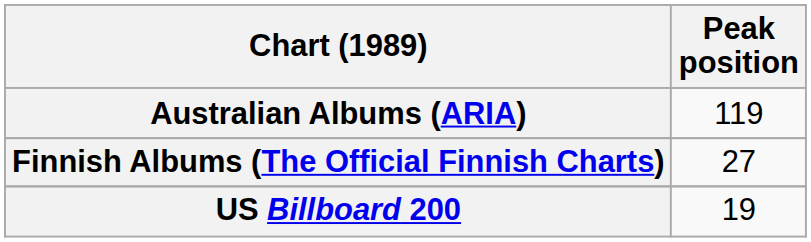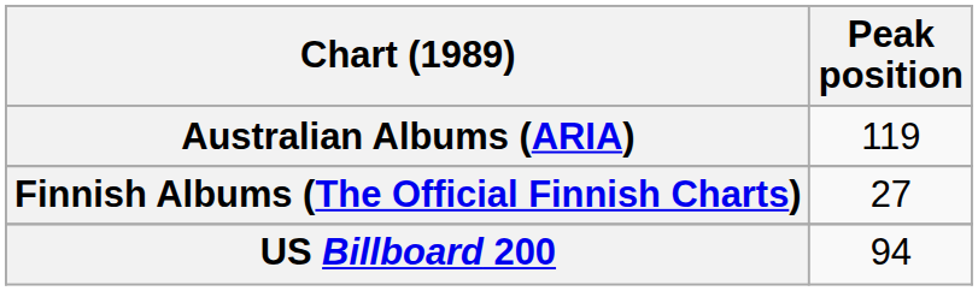US Billboard 200 | Peak position: 19 -> 94
